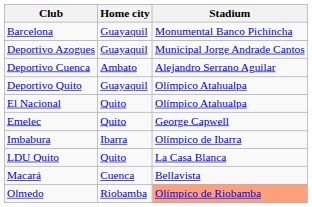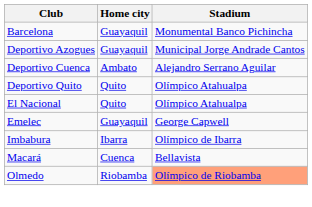Deportivo Quito | Home city: Guayaquil -> Quito
Emelec | Home city: Quito -> Guayaquil
- row: LDU Quito | Quito | La Casa Blanca
